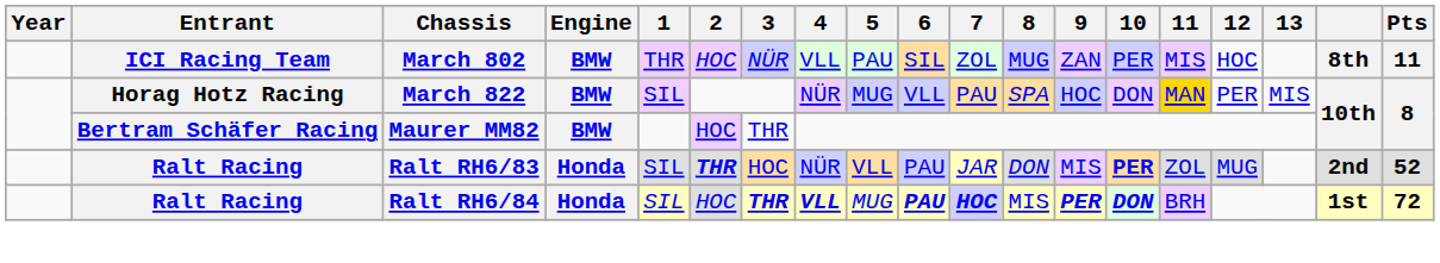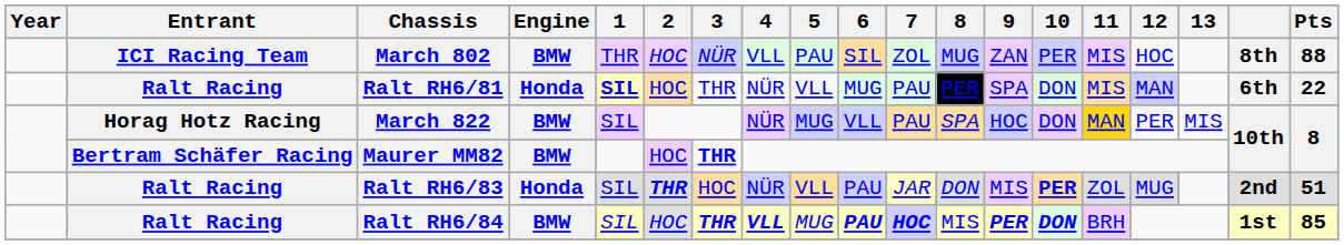March 802 | Pts: 11 -> 88
+ row: Ralt Racing | Ralt RH6/81 | Honda | SIL | HOC | THR | NÜR | VLL | MUG | PAU | PER | SPA | DON | MIS | MAN | 6th | 22
Maurer MM82 | 3: normal -> bold
Ralt RH6/83 | Pts: 52 -> 51
Ralt RH6/84 | Engine: Honda -> BMW
Ralt RH6/84 | Pts: 72 -> 85
